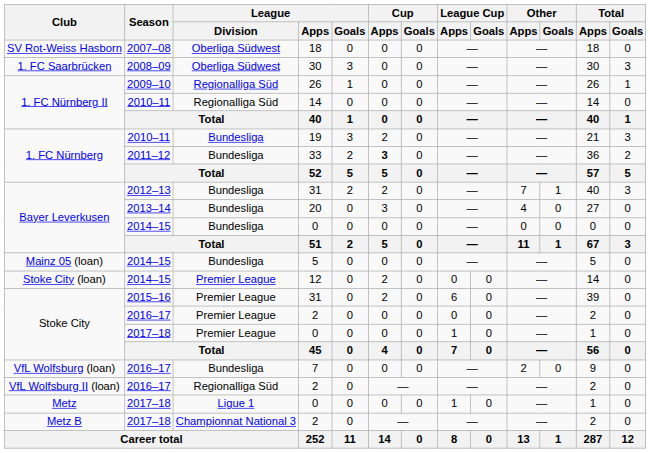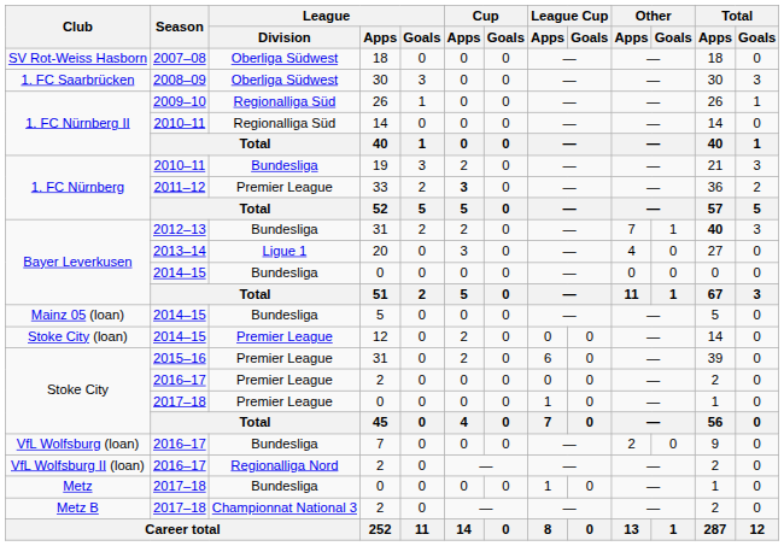33 | League / Division: Bundesliga -> Premier League
Bayer Leverkusen / 31 | Total / Apps: normal -> bold
20 | League / Division: Bundesliga -> Ligue 1
VfL Wolfsburg II (loan) / 2 | League / Division: Regionalliga Süd -> Regionalliga Nord
Metz / 0 | League / Division: Ligue 1 -> Bundesliga
